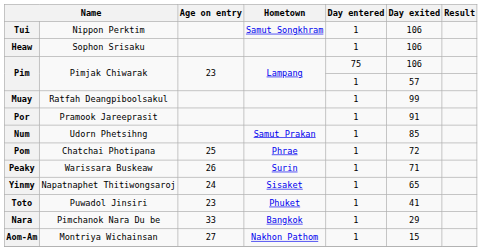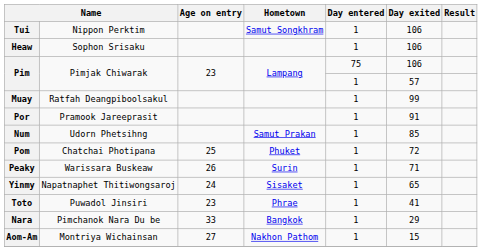Pom | Hometown: Phrae -> Phuket
Toto | Hometown: Phuket -> Phrae
